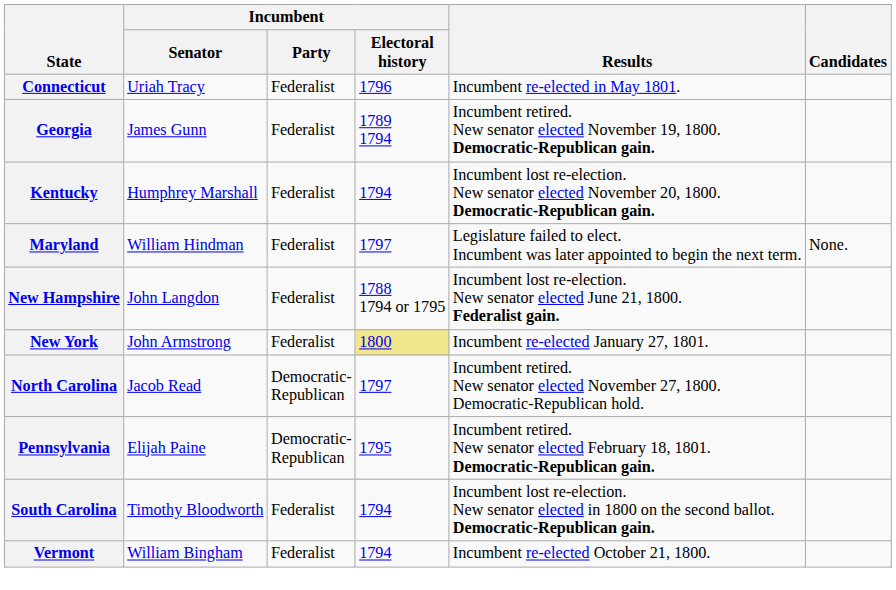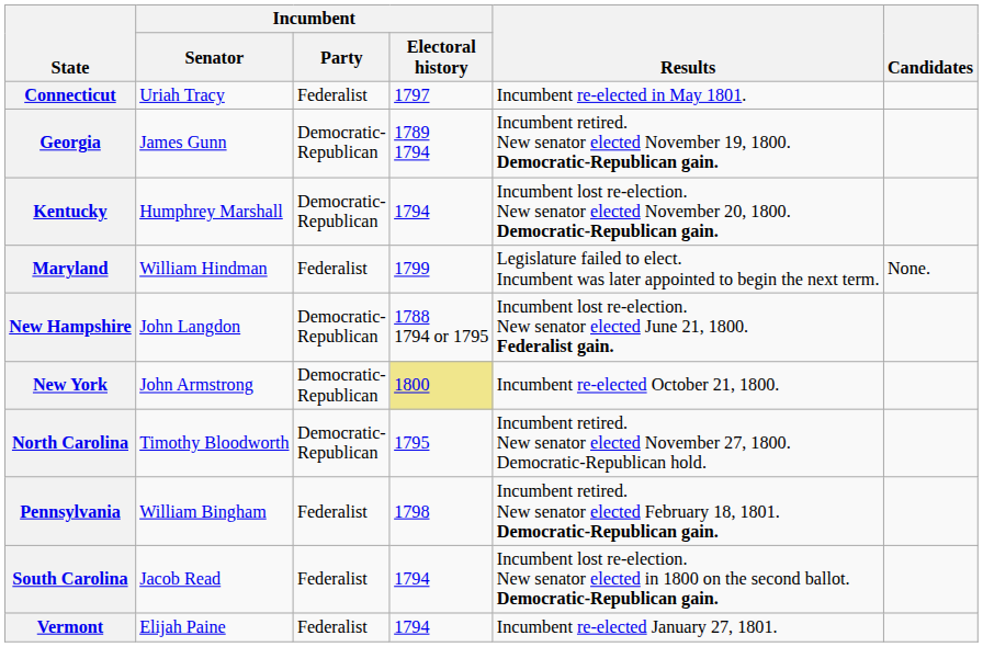Connecticut | Incumbent / Electoral history: 1796 -> 1797
Georgia | Incumbent / Party: Federalist -> Democratic- Republican
Kentucky | Incumbent / Party: Federalist -> Democratic- Republican
Maryland | Incumbent / Electoral history: 1797 -> 1799
New Hampshire | Incumbent / Party: Federalist -> Democratic- Republican
New York | Incumbent / Party: Federalist -> Democratic- Republican
New York | Results: Incumbent re-elected January 27, 1801. -> Incumbent re-elected October 21, 1800.
North Carolina | Incumbent / Senator: Jacob Read -> Timothy Bloodworth
North Carolina | Incumbent / Electoral history: 1797 -> 1795
Pennsylvania | Incumbent / Senator: Elijah Paine -> William Bingham
Pennsylvania | Incumbent / Party: Democratic- Republican -> Federalist
Pennsylvania | Incumbent / Electoral history: 1795 -> 1798
South Carolina | Incumbent / Senator: Timothy Bloodworth -> Jacob Read
Vermont | Incumbent / Senator: William Bingham -> Elijah Paine
Vermont | Results: Incumbent re-elected October 21, 1800. -> Incumbent re-elected January 27, 1801.
